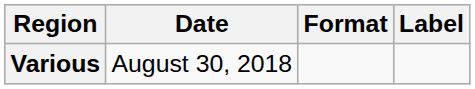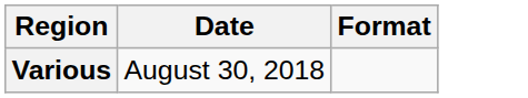- column: Label
